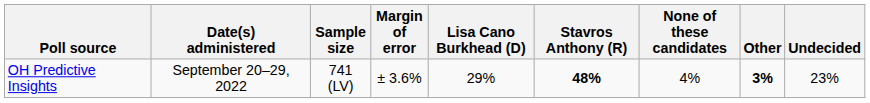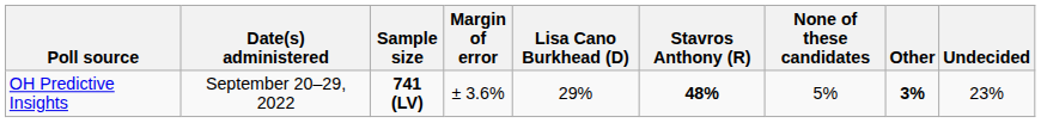OH Predictive Insights | Sample size: normal -> bold
OH Predictive Insights | None of these candidates: 4% -> 5%
